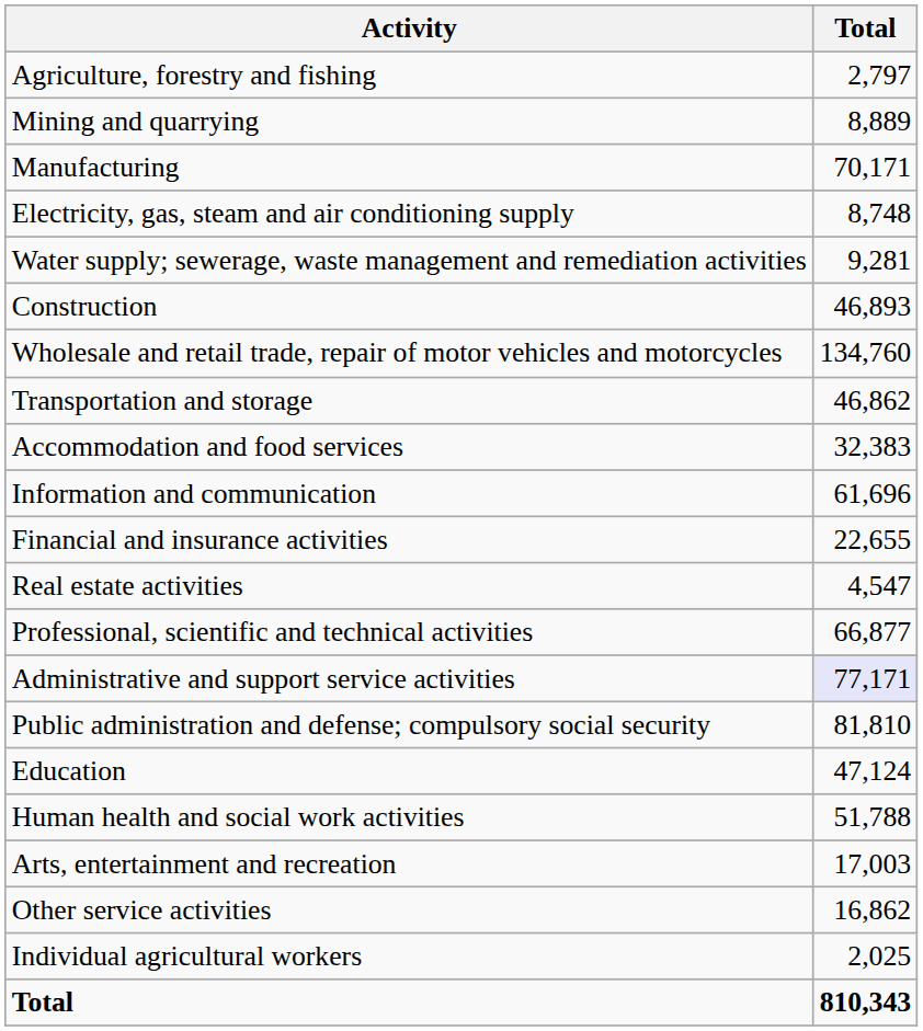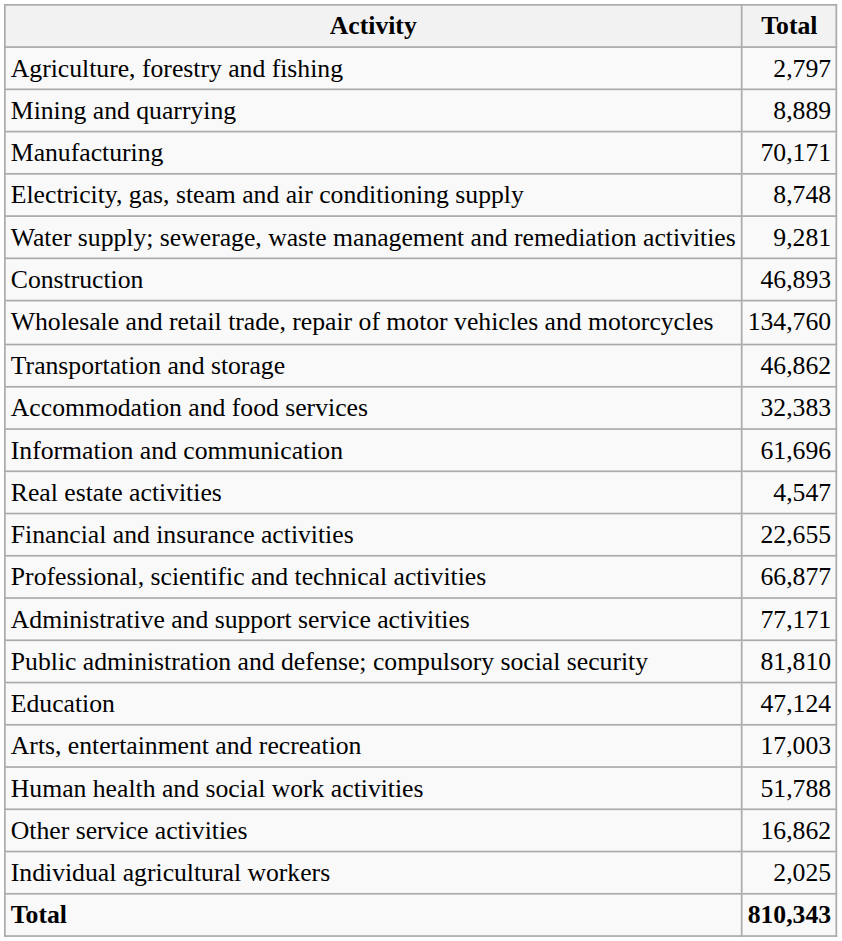rows swapped: Financial and insurance activities <-> Real estate activities
Administrative and support service activities | Total: lavender background -> no background
rows swapped: Human health and social work activities <-> Arts, entertainment and recreation
